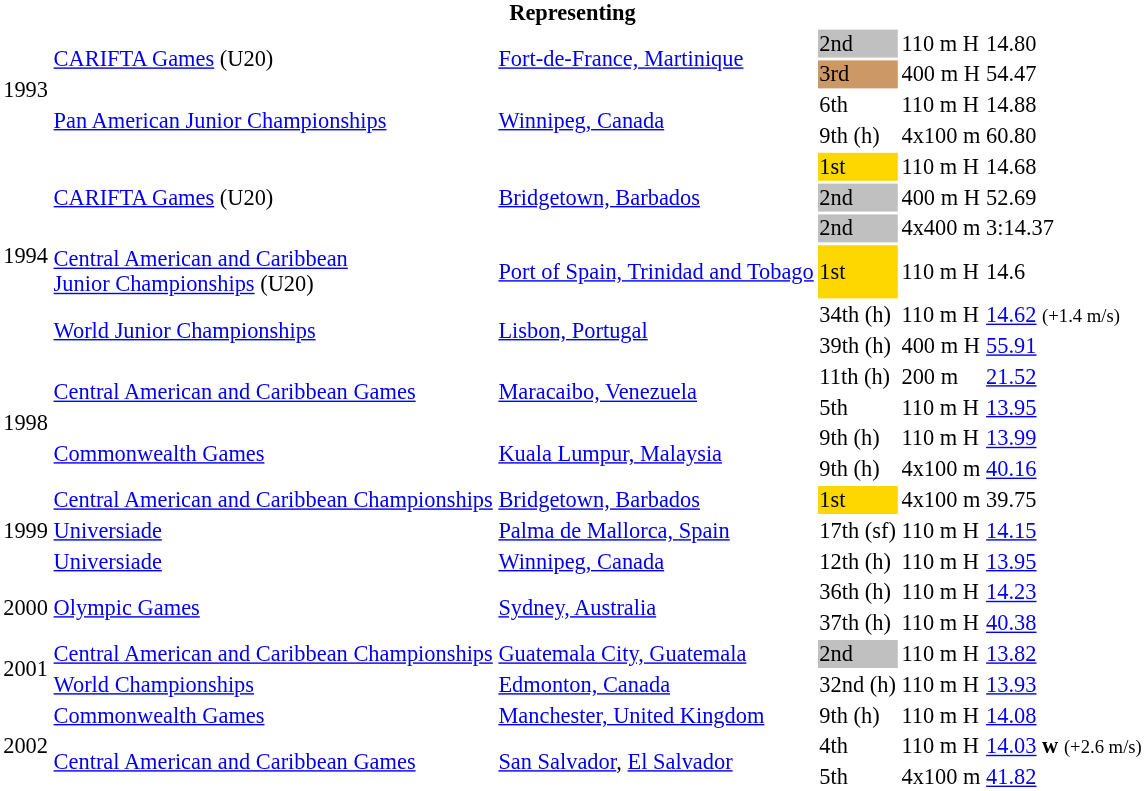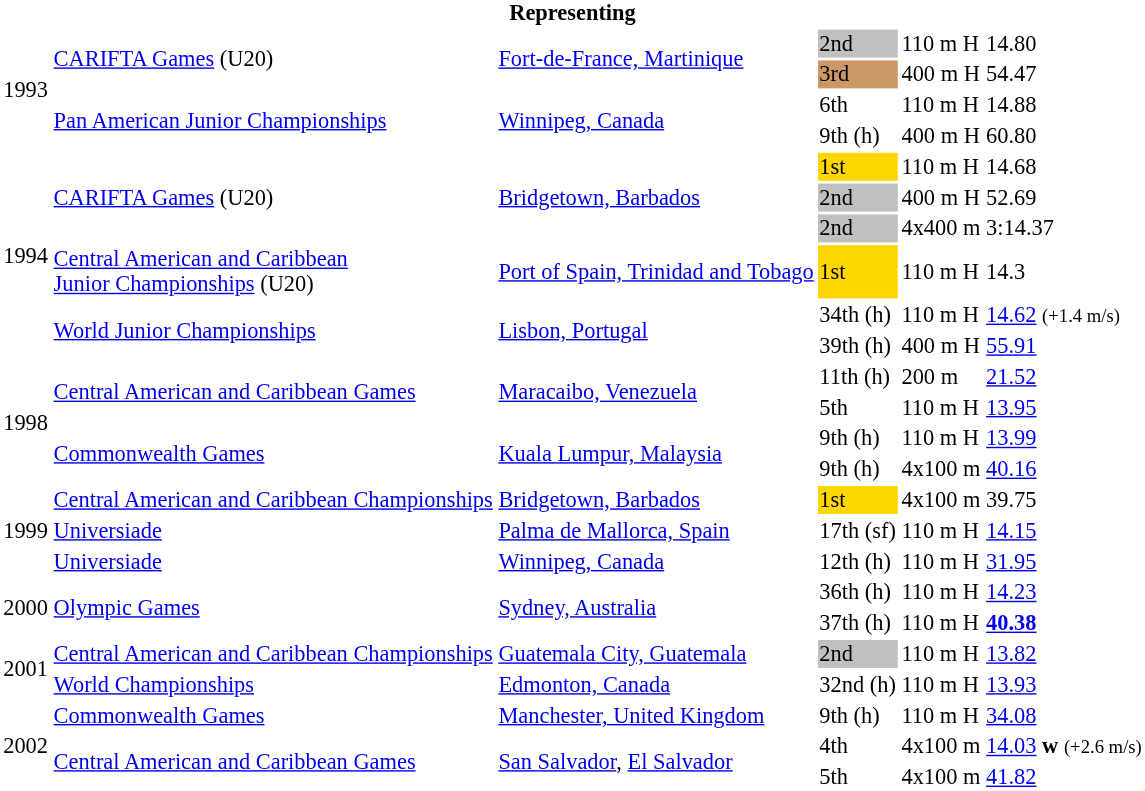Winnipeg, Canada / 9th (h) | column 5: 4x100 m -> 400 m H
Port of Spain, Trinidad and Tobago / 1st | column 6: 14.6 -> 14.3
12th (h) | column 6: 13.95 -> 31.95
37th (h) | column 6: normal -> bold
Manchester, United Kingdom / 9th (h) | column 6: 14.08 -> 34.08
4th | column 5: 110 m H -> 4x100 m
